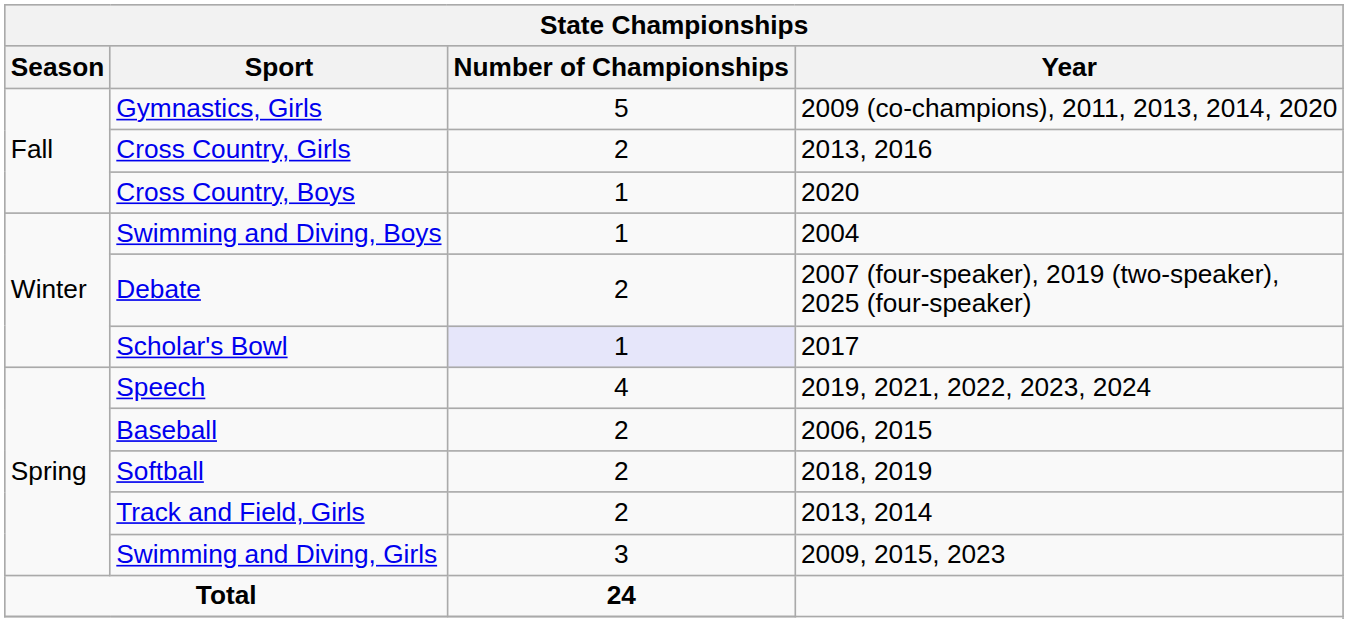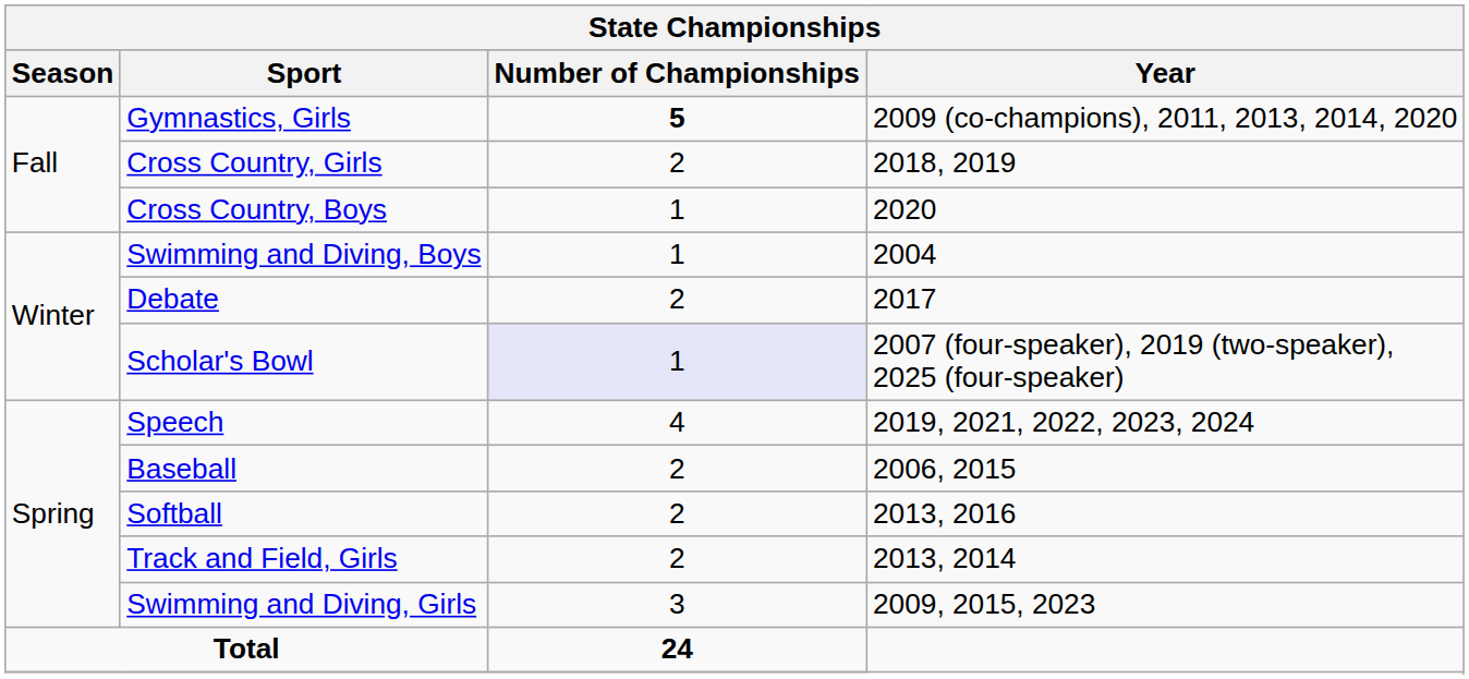Gymnastics, Girls | Number of Championships: normal -> bold
Cross Country, Girls | Year: 2013, 2016 -> 2018, 2019
Debate | Year: 2007 (four-speaker), 2019 (two-speaker), 2025 (four-speaker) -> 2017
Scholar's Bowl | Year: 2017 -> 2007 (four-speaker), 2019 (two-speaker), 2025 (four-speaker)
Softball | Year: 2018, 2019 -> 2013, 2016
